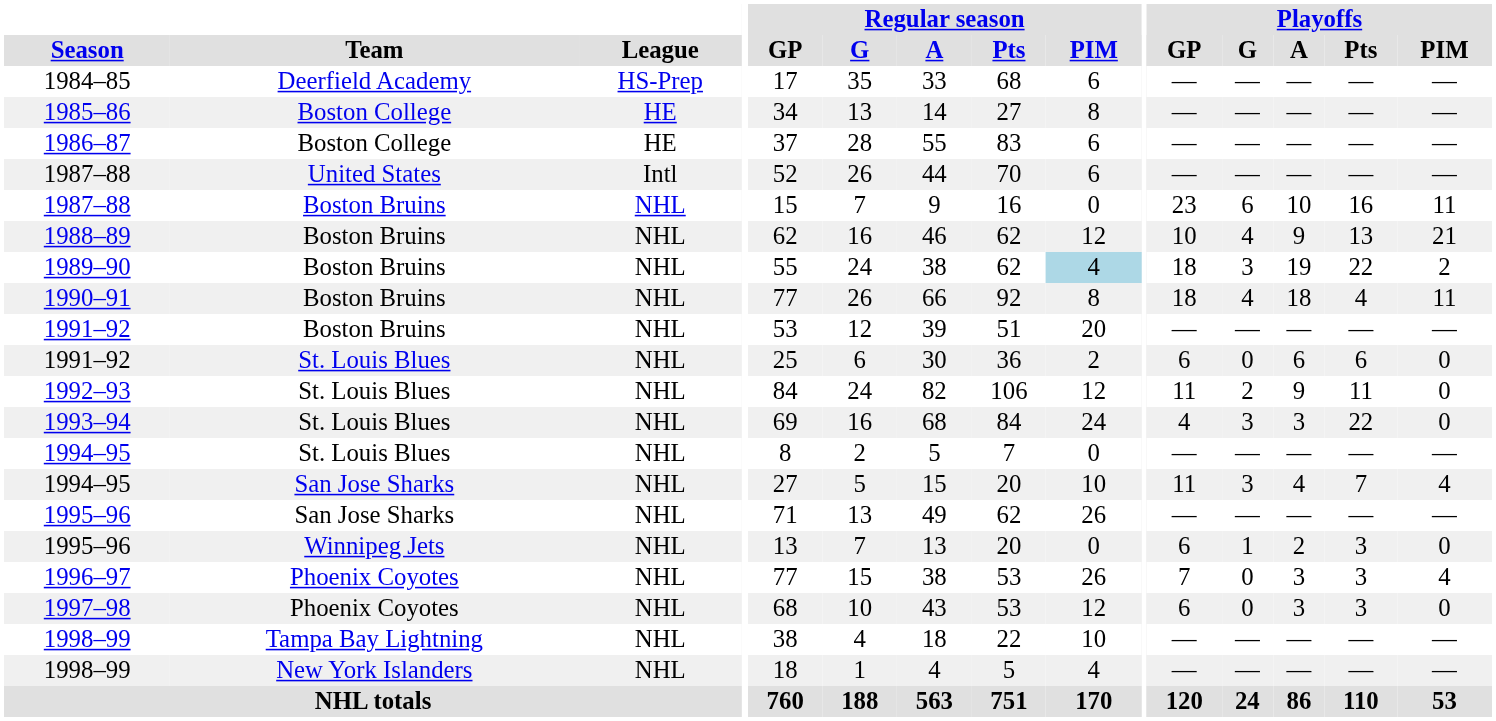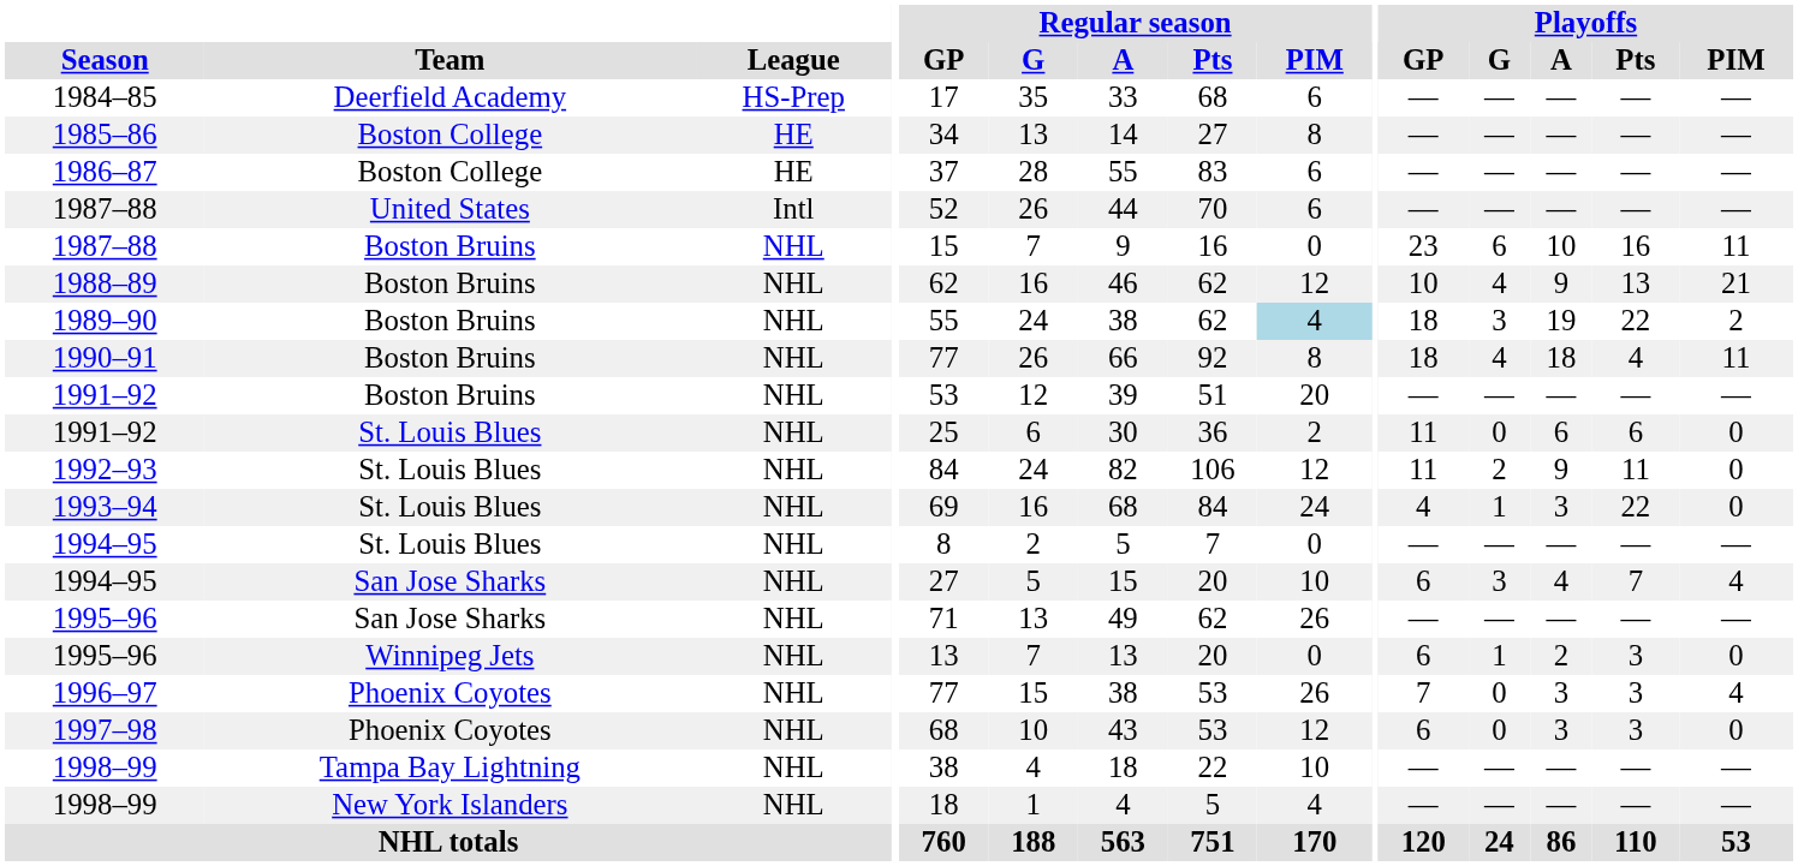1991–92 / St. Louis Blues | Playoffs / GP: 6 -> 11
1993–94 | Playoffs / G: 3 -> 1
1994–95 / San Jose Sharks | Playoffs / GP: 11 -> 6
